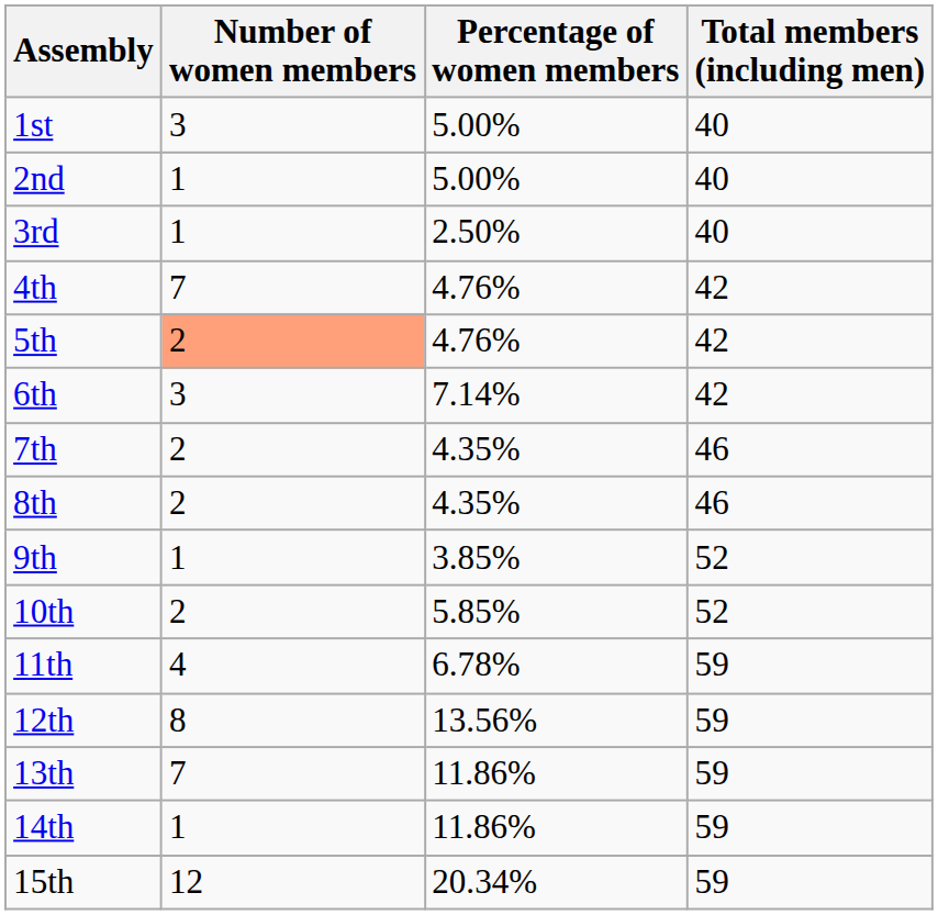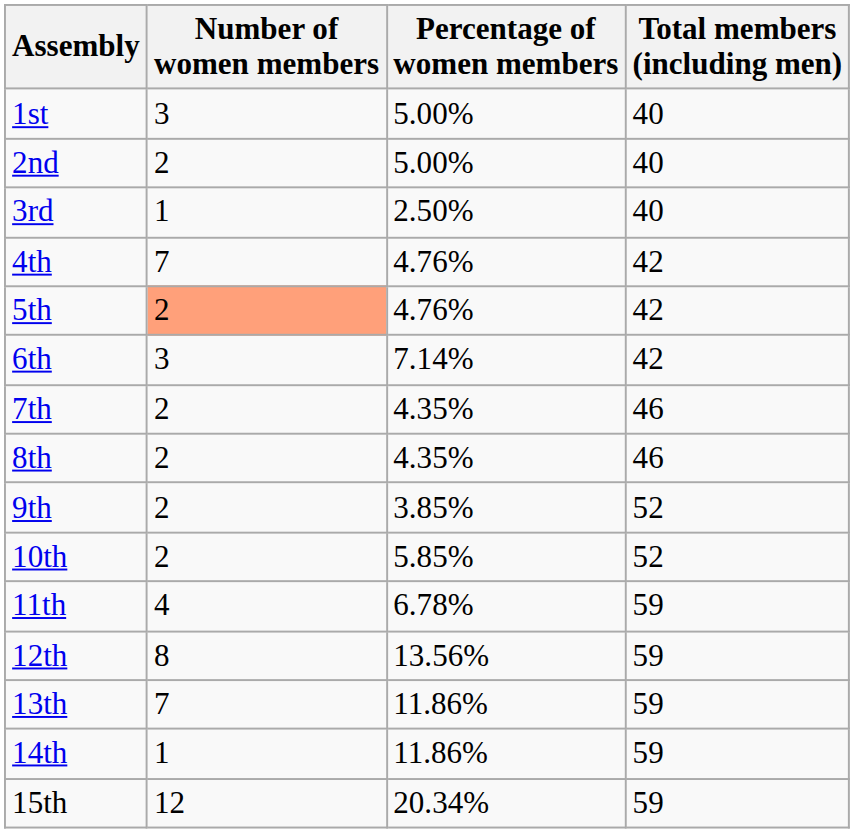2nd | Number of women members: 1 -> 2
9th | Number of women members: 1 -> 2
